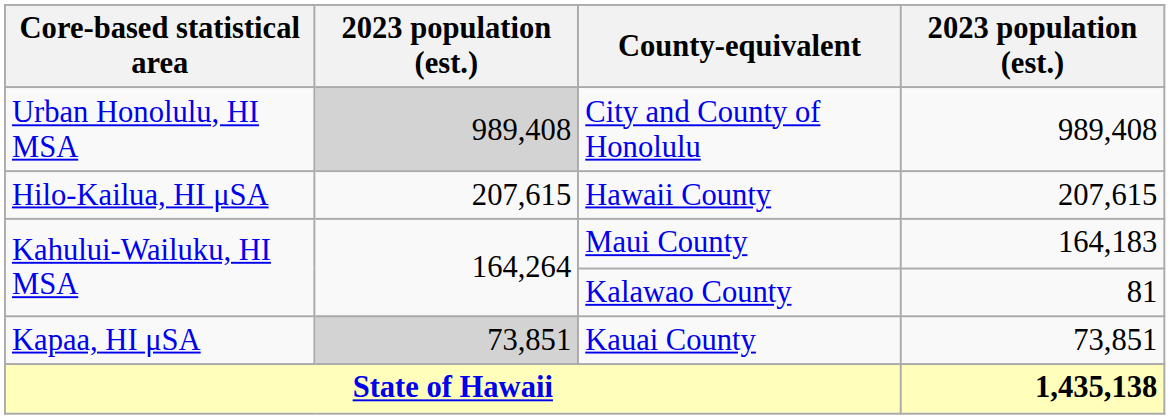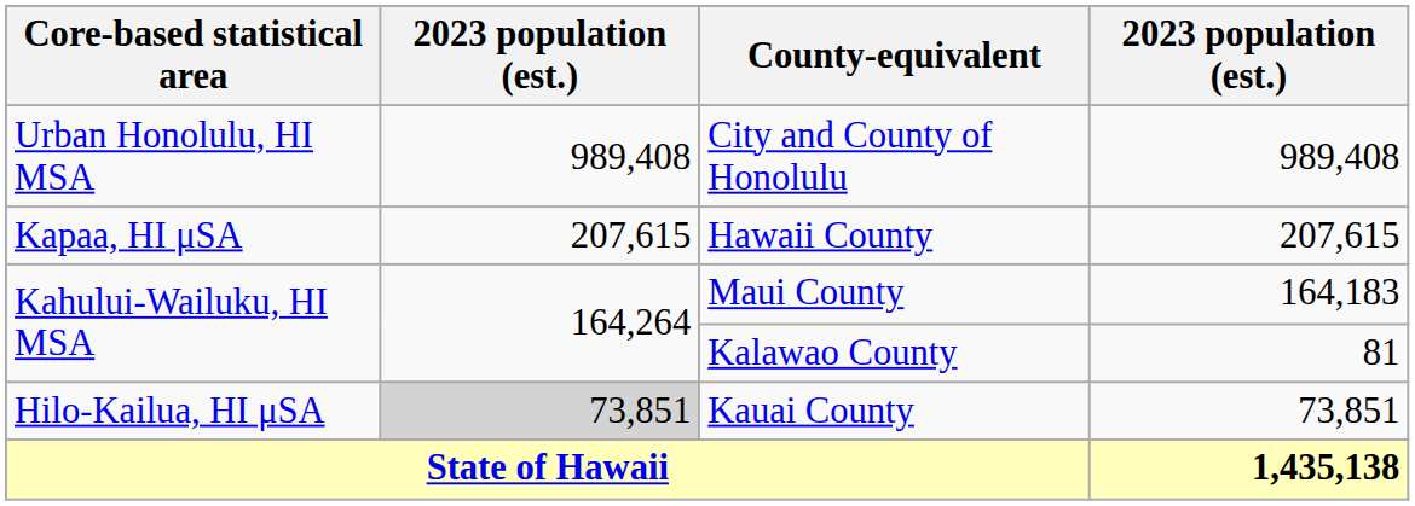City and County of Honolulu | column 2: lightgrey background -> no background
Hawaii County | Core-based statistical area: Hilo-Kailua, HI μSA -> Kapaa, HI μSA
Kauai County | Core-based statistical area: Kapaa, HI μSA -> Hilo-Kailua, HI μSA
